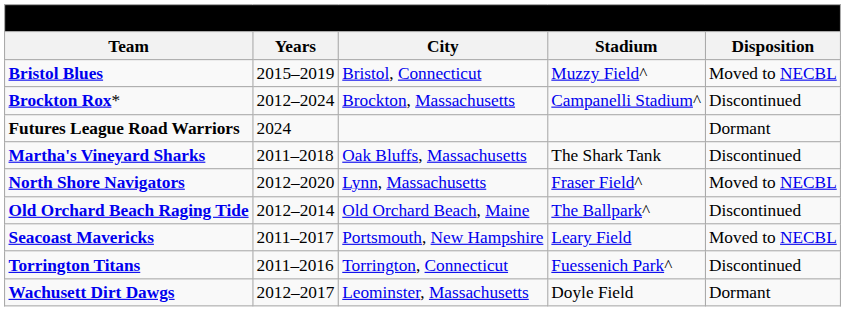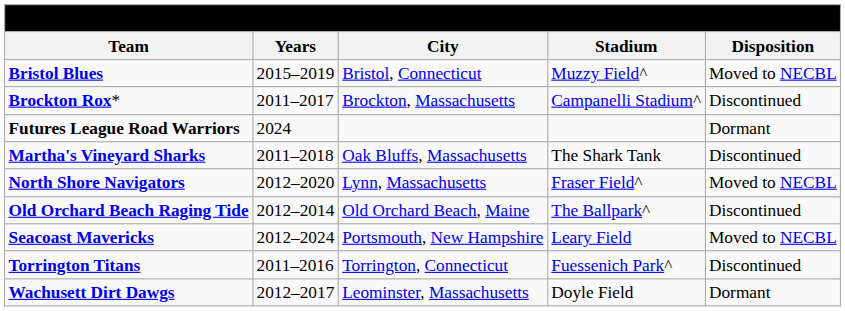Brockton Rox* | Years: 2012–2024 -> 2011–2017
Seacoast Mavericks | Years: 2011–2017 -> 2012–2024
